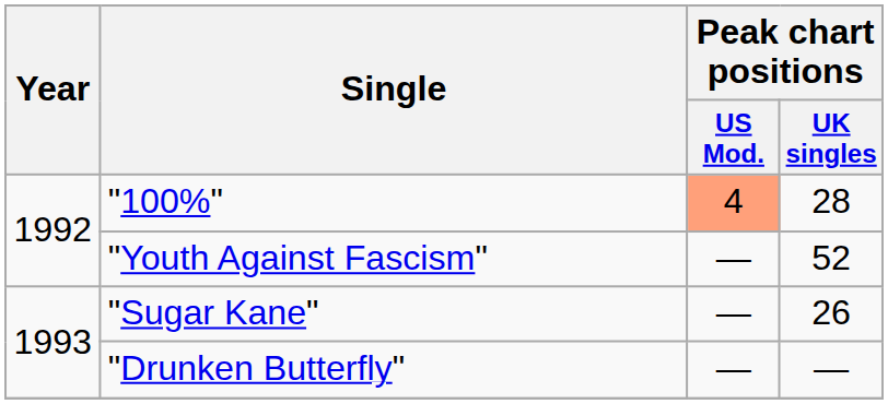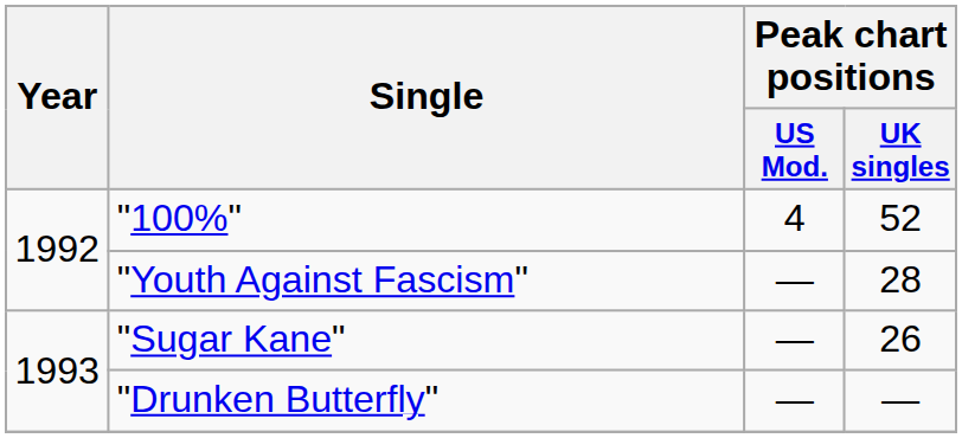"100%" | Peak chart positions / US Mod.: lightsalmon background -> no background
"100%" | Peak chart positions / UK singles: 28 -> 52
"Youth Against Fascism" | Peak chart positions / UK singles: 52 -> 28
